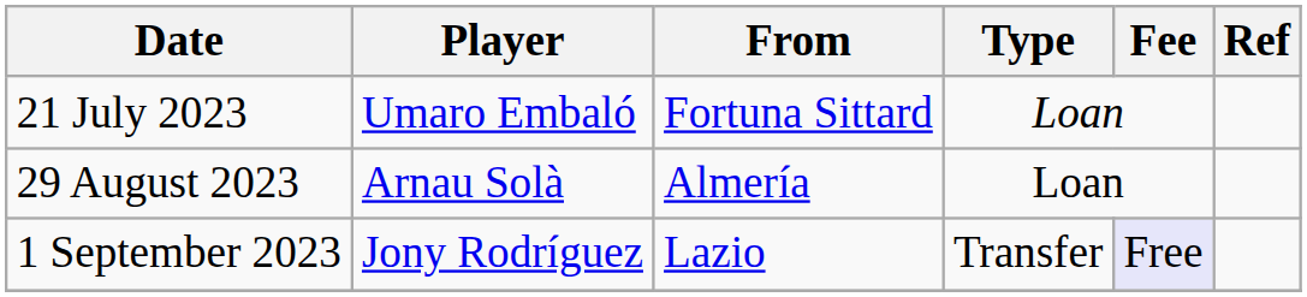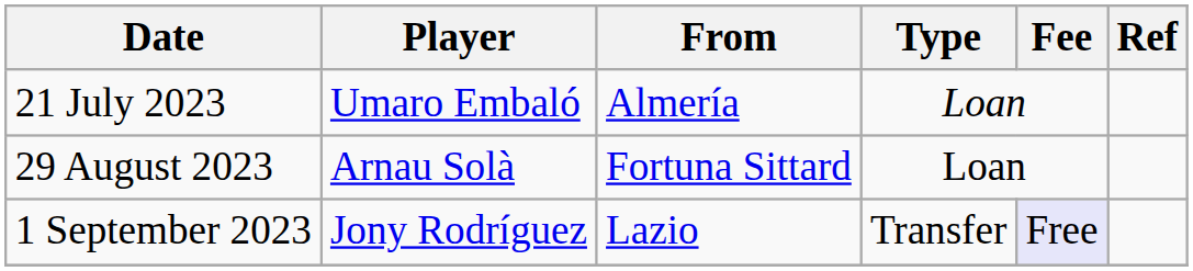21 July 2023 | From: Fortuna Sittard -> Almería
29 August 2023 | From: Almería -> Fortuna Sittard
